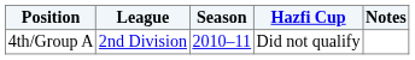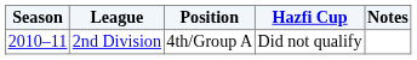columns swapped: Season <-> Position
